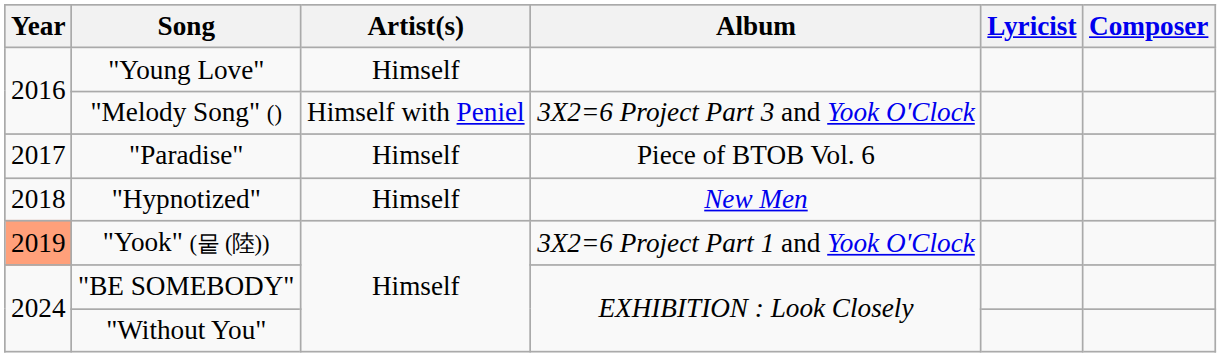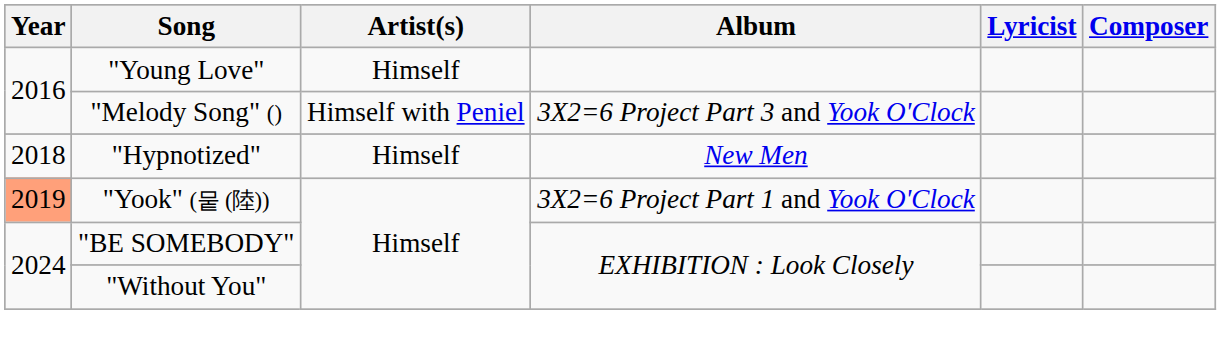- row: 2017 | "Paradise" | Himself | Piece of BTOB Vol. 6
